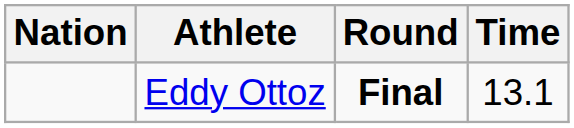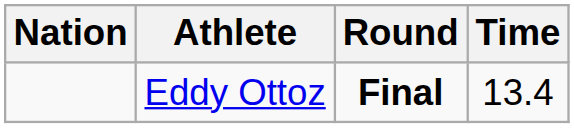Eddy Ottoz | Time: 13.1 -> 13.4
